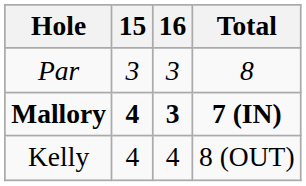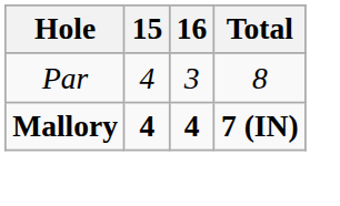Par | 15: 3 -> 4
Mallory | 16: 3 -> 4
- row: Kelly | 4 | 4 | 8 (OUT)
